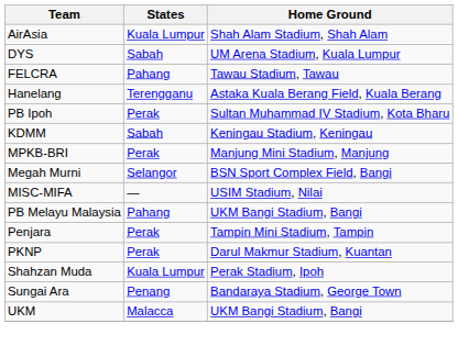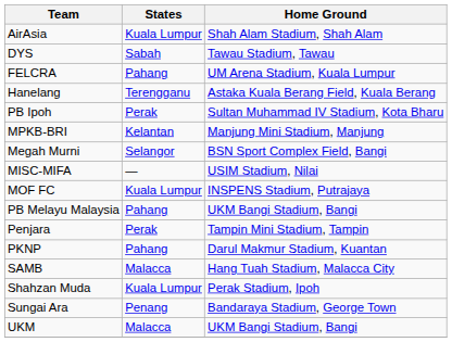DYS | Home Ground: UM Arena Stadium, Kuala Lumpur -> Tawau Stadium, Tawau
FELCRA | Home Ground: Tawau Stadium, Tawau -> UM Arena Stadium, Kuala Lumpur
- row: KDMM | Sabah | Keningau Stadium, Keningau
MPKB-BRI | States: Perak -> Kelantan
+ row: MOF FC | Kuala Lumpur | INSPENS Stadium, Putrajaya
PKNP | States: Perak -> Pahang
+ row: SAMB | Malacca | Hang Tuah Stadium, Malacca City
